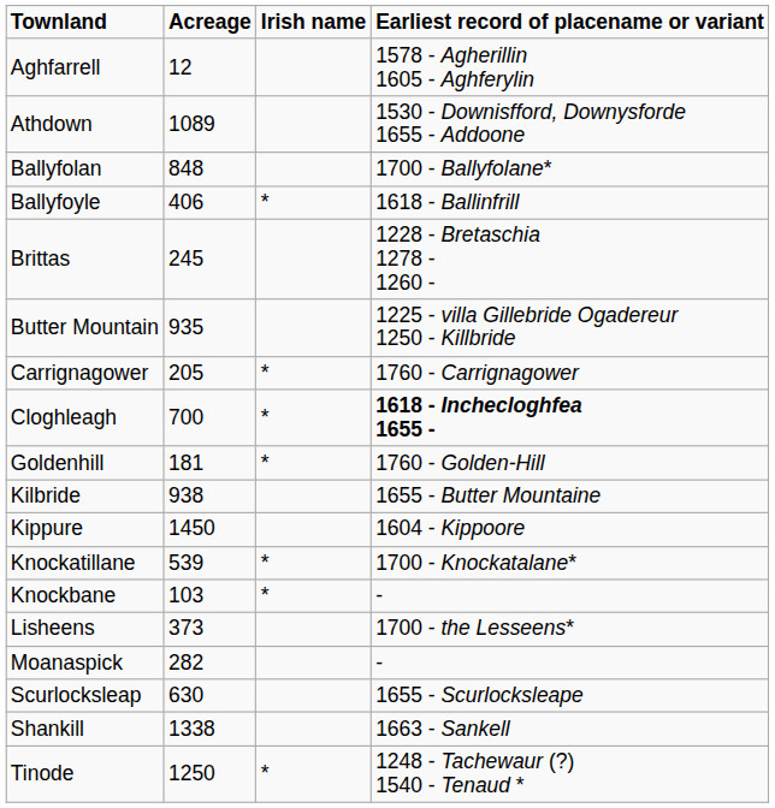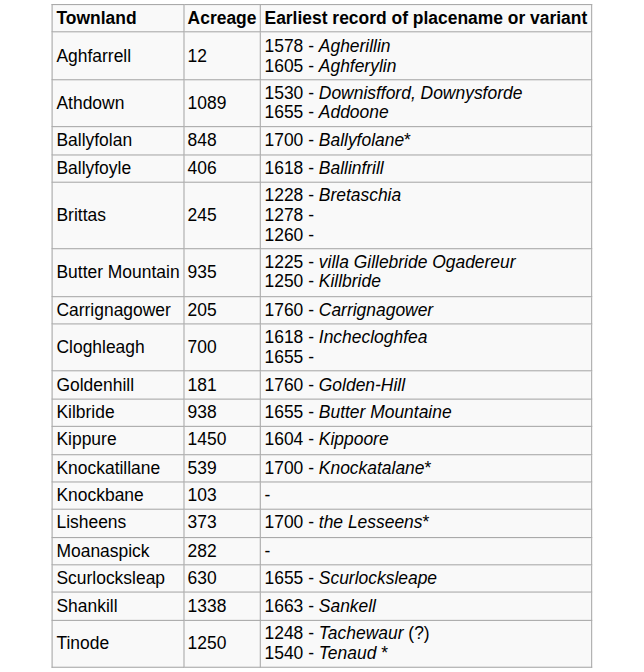- column: Irish name | * | * | * | * | * | * | *
Cloghleagh | Earliest record of placename or variant: bold -> normal
